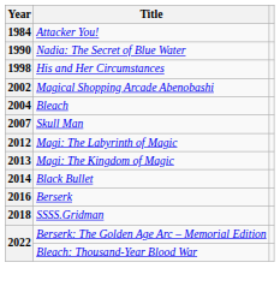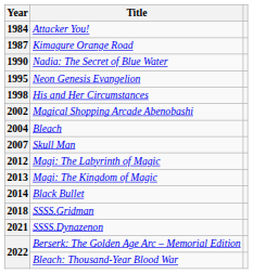+ row: 1987 | Kimagure Orange Road
+ row: 1995 | Neon Genesis Evangelion
- row: 2016 | Berserk
+ row: 2021 | SSSS.Dynazenon
